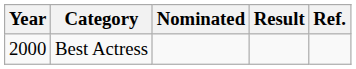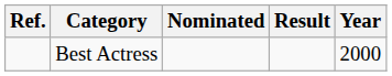columns swapped: Year <-> Ref.
